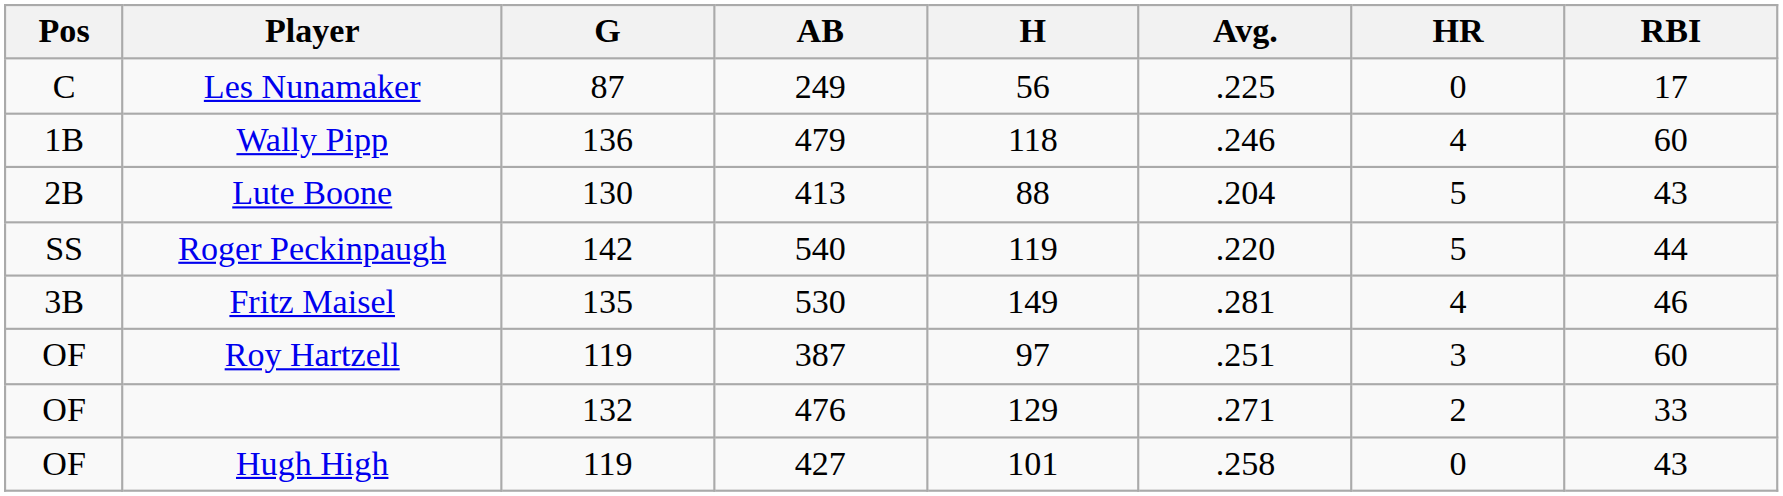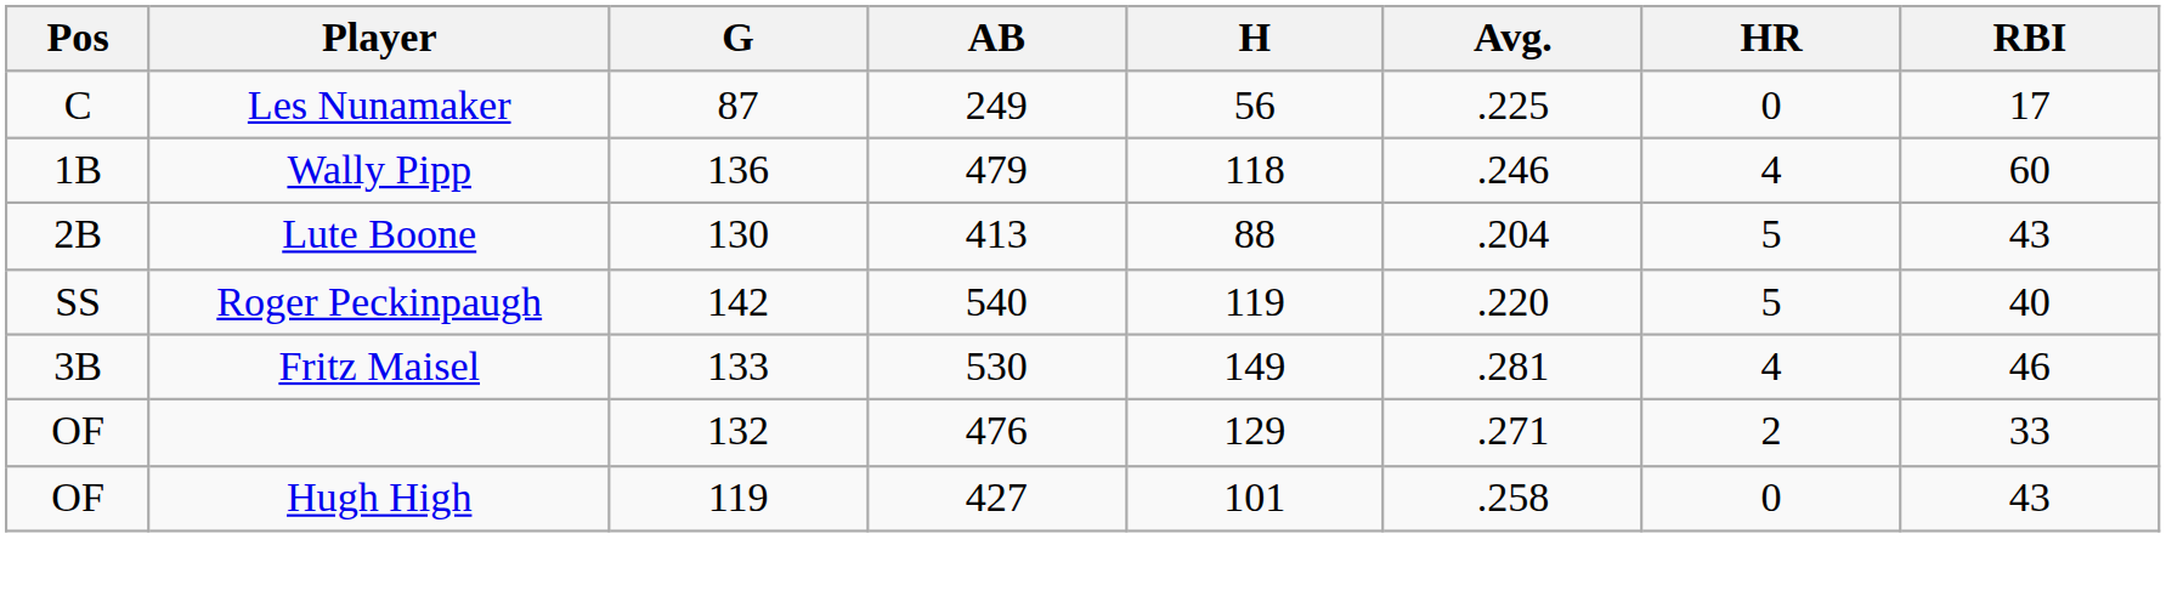Roger Peckinpaugh | RBI: 44 -> 40
Fritz Maisel | G: 135 -> 133
- row: OF | Roy Hartzell | 119 | 387 | 97 | .251 | 3 | 60
